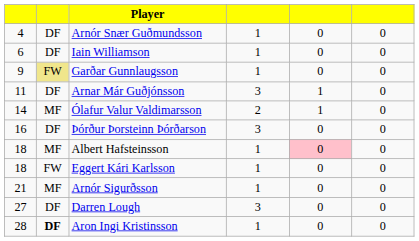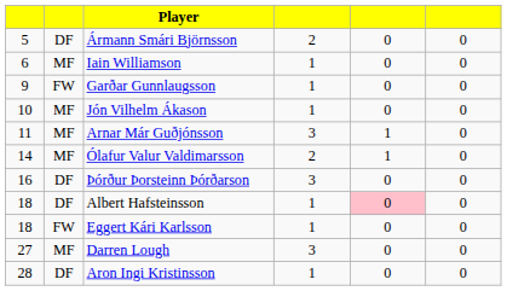- row: 4 | DF | Arnór Snær Guðmundsson | 1 | 0 | 0
+ row: 5 | DF | Ármann Smári Björnsson | 2 | 0 | 0
Iain Williamson | column 2: DF -> MF
Garðar Gunnlaugsson | column 2: khaki background -> no background
+ row: 10 | MF | Jón Vilhelm Ákason | 1 | 0 | 0
Arnar Már Guðjónsson | column 2: DF -> MF
Albert Hafsteinsson | column 2: MF -> DF
- row: 21 | MF | Arnór Sigurðsson | 1 | 0 | 0
Darren Lough | column 2: DF -> MF
Aron Ingi Kristinsson | column 2: bold -> normal
